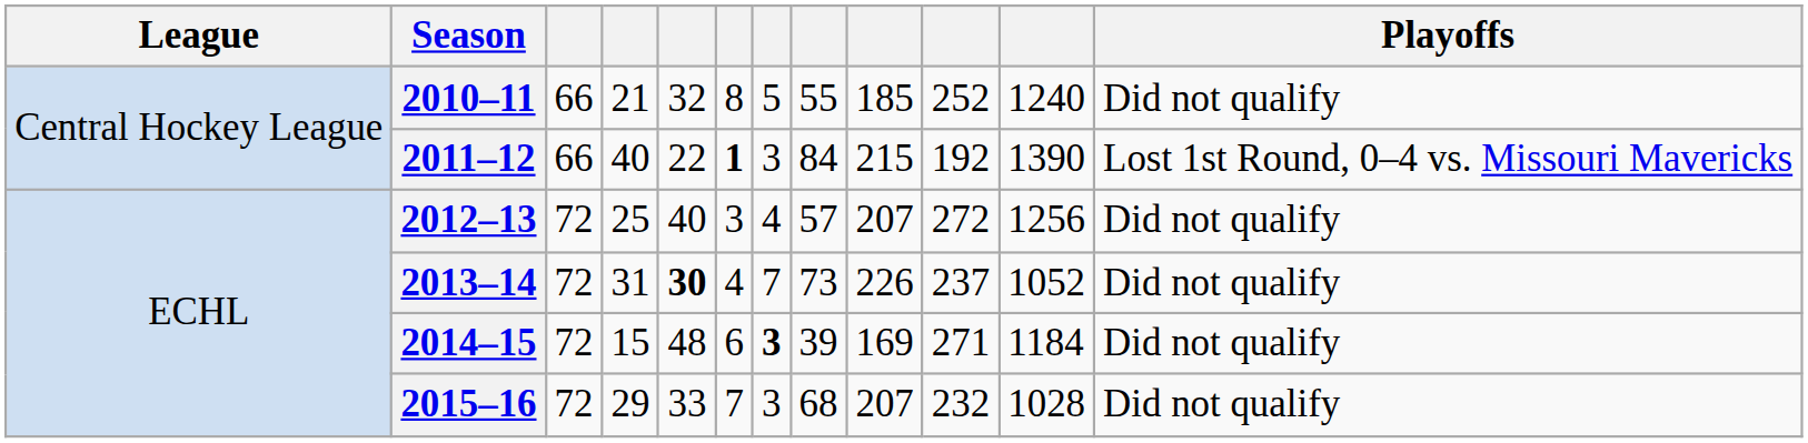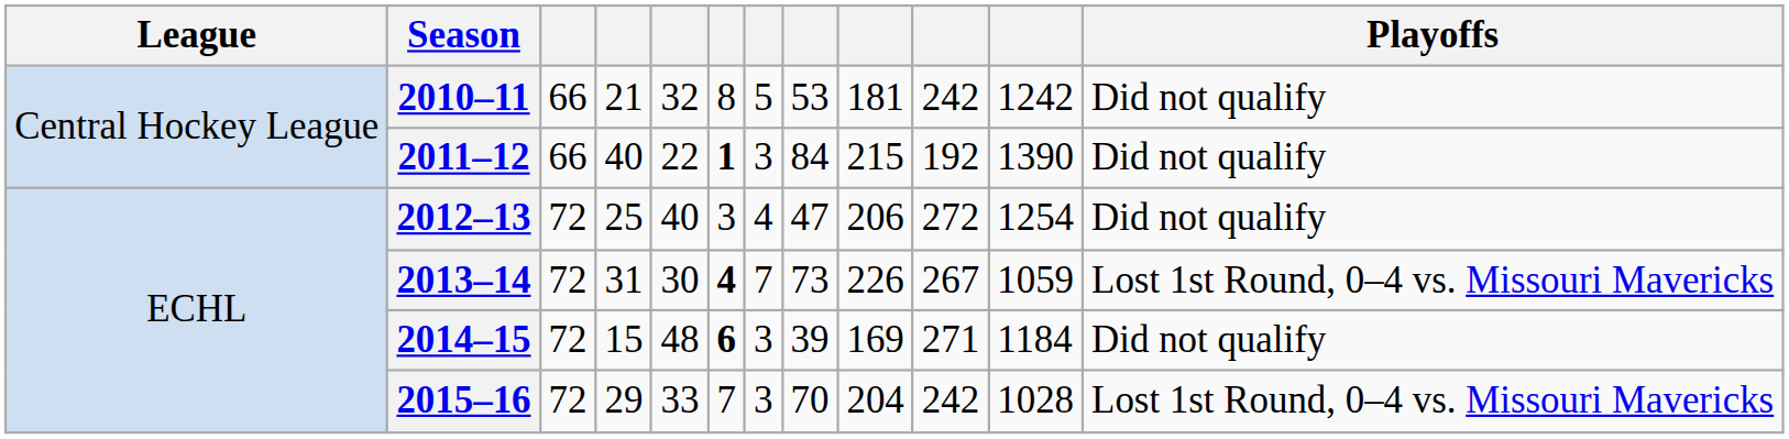2010–11 | column 8: 55 -> 53
2010–11 | column 9: 185 -> 181
2010–11 | column 10: 252 -> 242
2010–11 | column 11: 1240 -> 1242
2011–12 | Playoffs: Lost 1st Round, 0–4 vs. Missouri Mavericks -> Did not qualify
2012–13 | column 8: 57 -> 47
2012–13 | column 9: 207 -> 206
2012–13 | column 11: 1256 -> 1254
2013–14 | column 5: bold -> normal
2013–14 | column 6: normal -> bold
2013–14 | column 10: 237 -> 267
2013–14 | column 11: 1052 -> 1059
2013–14 | Playoffs: Did not qualify -> Lost 1st Round, 0–4 vs. Missouri Mavericks
2014–15 | column 6: normal -> bold
2014–15 | column 7: bold -> normal
2015–16 | column 8: 68 -> 70
2015–16 | column 9: 207 -> 204
2015–16 | column 10: 232 -> 242
2015–16 | Playoffs: Did not qualify -> Lost 1st Round, 0–4 vs. Missouri Mavericks
